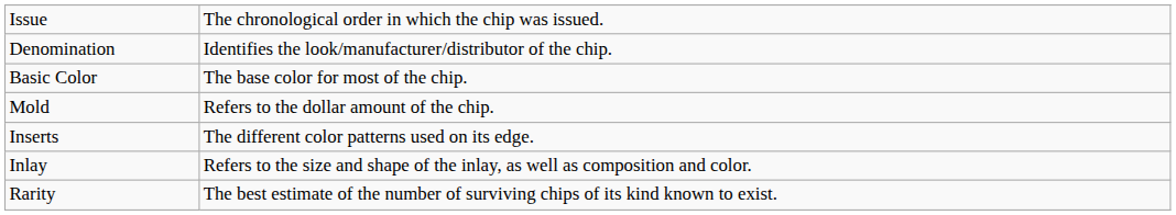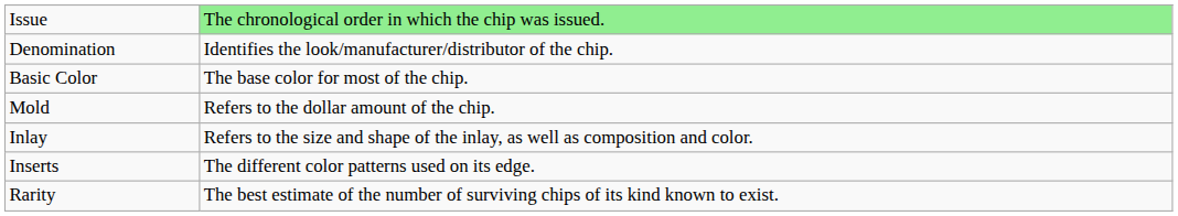Issue | column 2: no background -> lightgreen background
rows swapped: Inserts <-> Inlay
